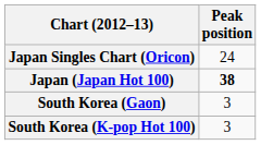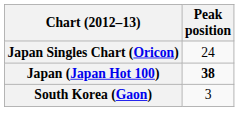- row: South Korea (K-pop Hot 100) | 3
